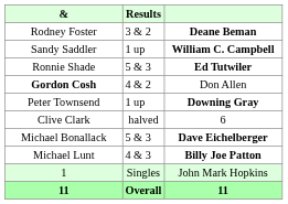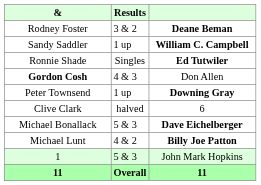Ronnie Shade | Results: 5 & 3 -> Singles
Gordon Cosh | Results: 4 & 2 -> 4 & 3
Michael Lunt | Results: 4 & 3 -> 4 & 2
1 | Results: Singles -> 5 & 3
